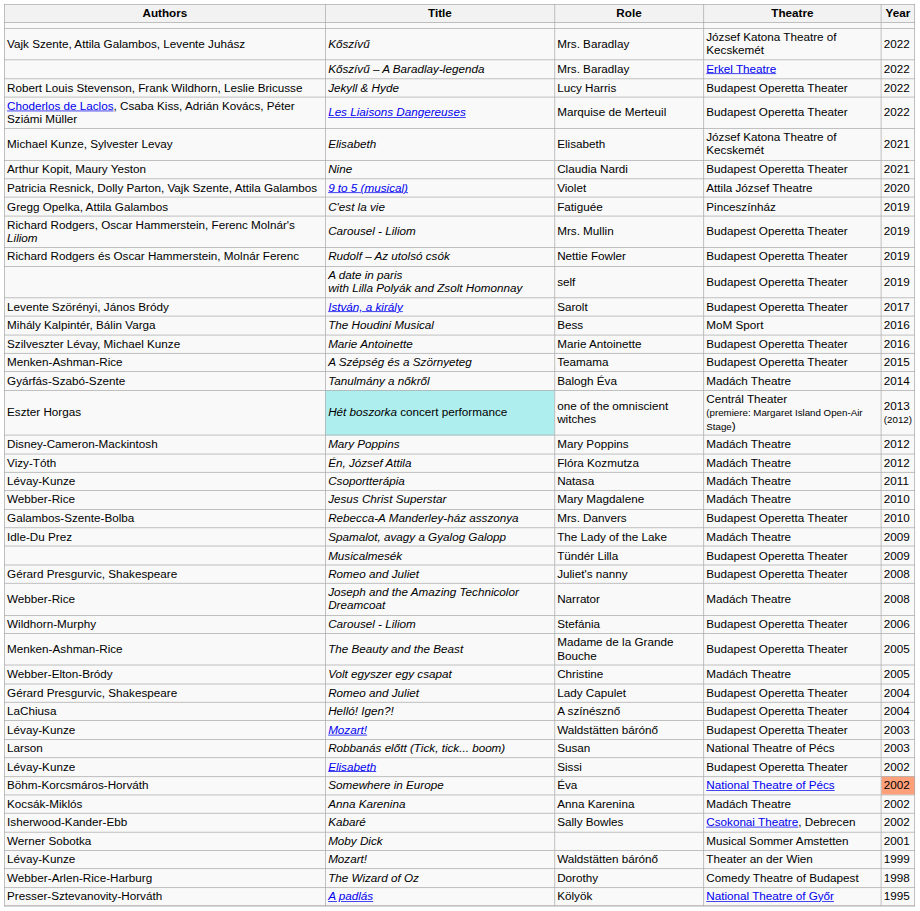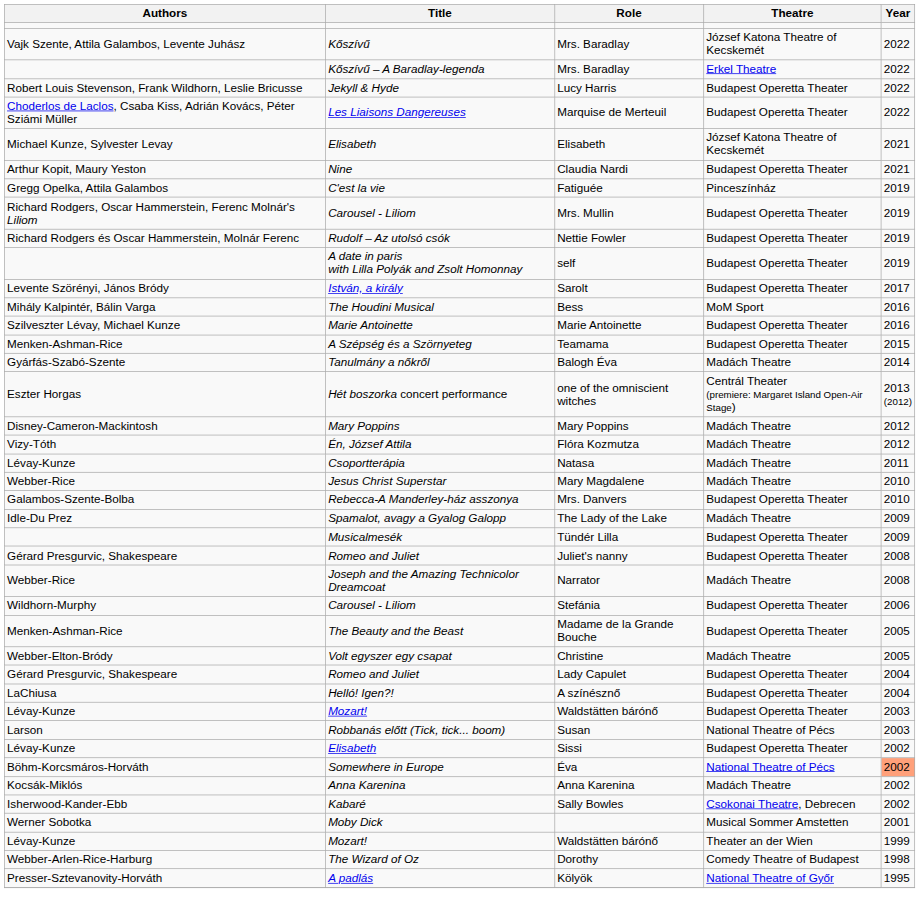- row: Patricia Resnick, Dolly Parton, Vajk Szente, Attila Galambos | 9 to 5 (musical) | Violet | Attila József Theatre | 2020
one of the omniscient witches | Title: paleturquoise background -> no background
